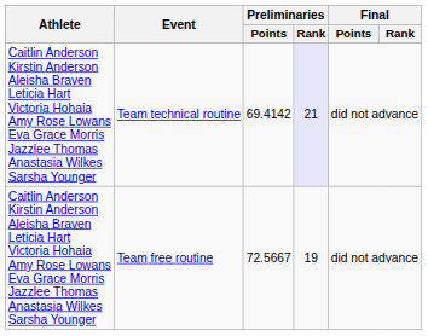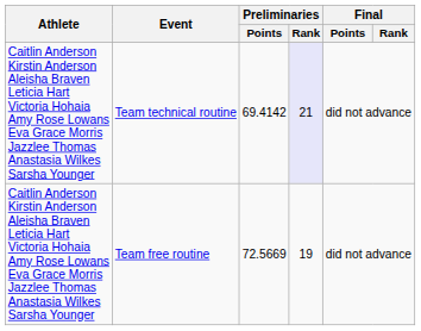Team free routine | Preliminaries / Points: 72.5667 -> 72.5669
